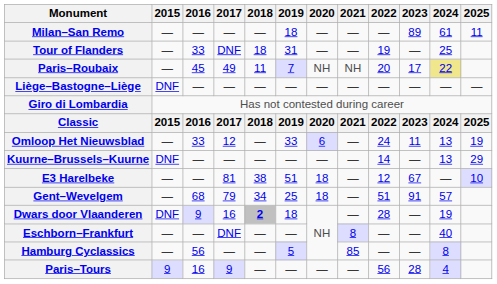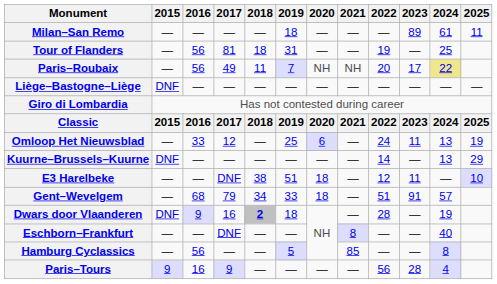Tour of Flanders | 2016: 33 -> 56
Tour of Flanders | 2017: DNF -> 81
Paris–Roubaix | 2016: 45 -> 56
Omloop Het Nieuwsblad | 2019: 33 -> 25
E3 Harelbeke | 2017: 81 -> DNF
E3 Harelbeke | 2023: 67 -> 11
Gent–Wevelgem | 2019: 25 -> 33
